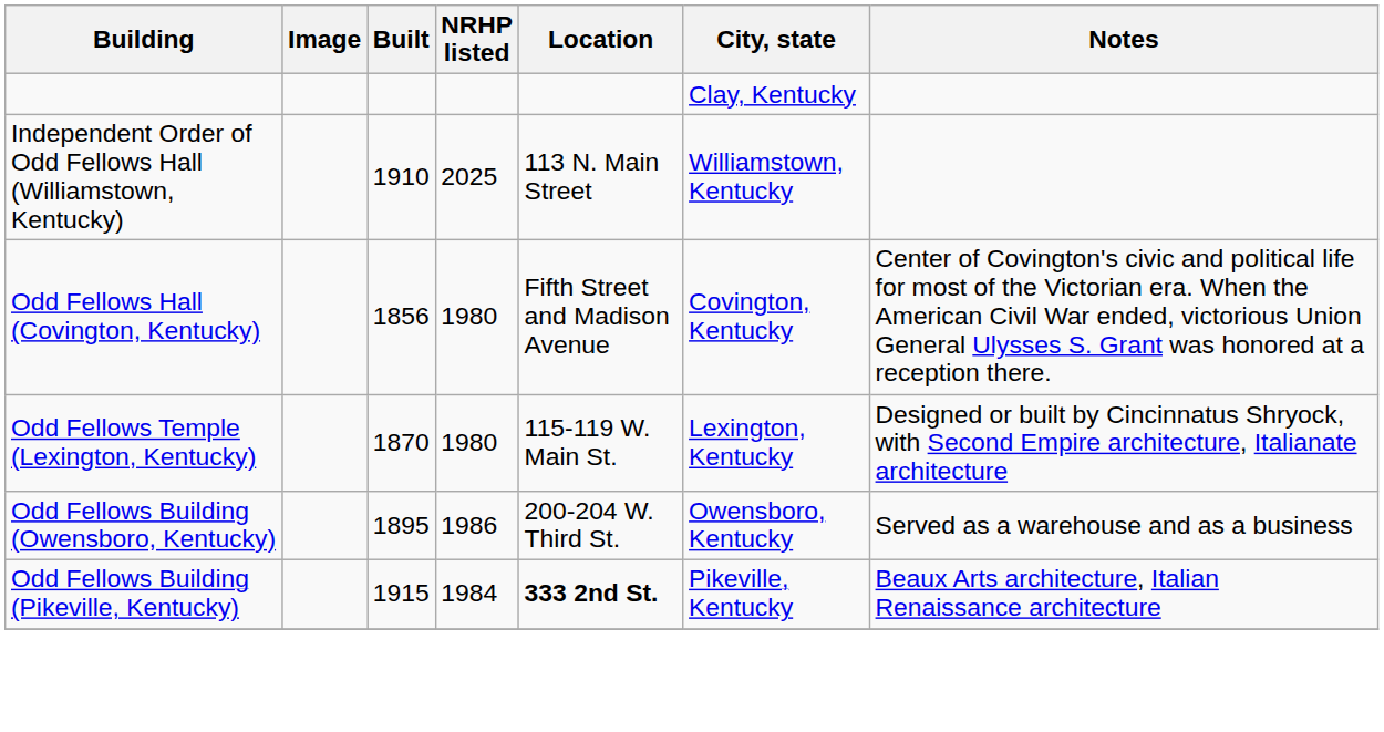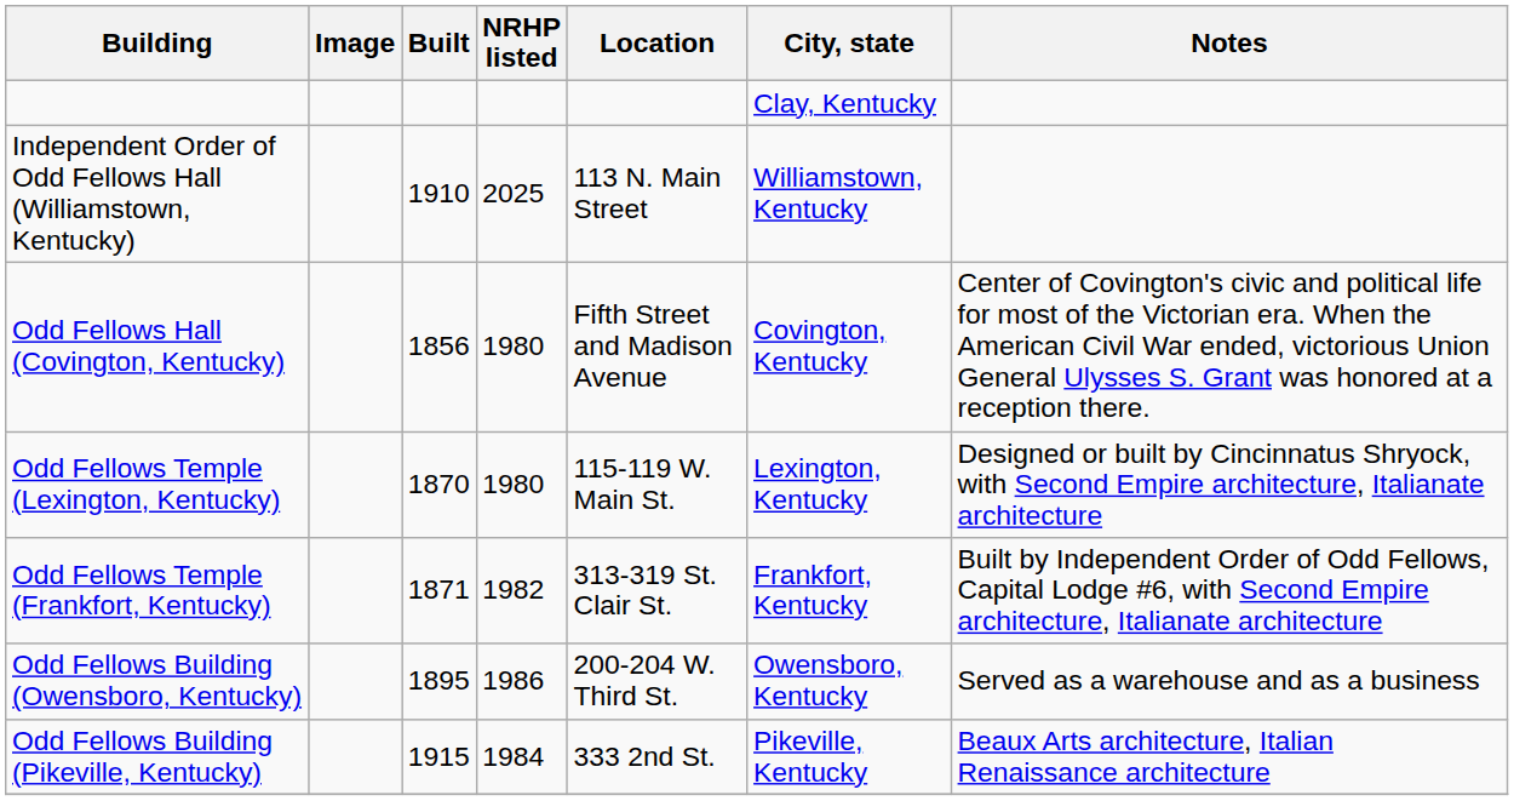+ row: Odd Fellows Temple (Frankfort, Kentucky) | 1871 | 1982 | 313-319 St. Clair St. | Frankfort, Kentucky | Built by Independent Order of Odd Fellows, Capital Lodge #6, with Second Empire architecture, Italianate architecture
Odd Fellows Building (Pikeville, Kentucky) | Location: bold -> normal
